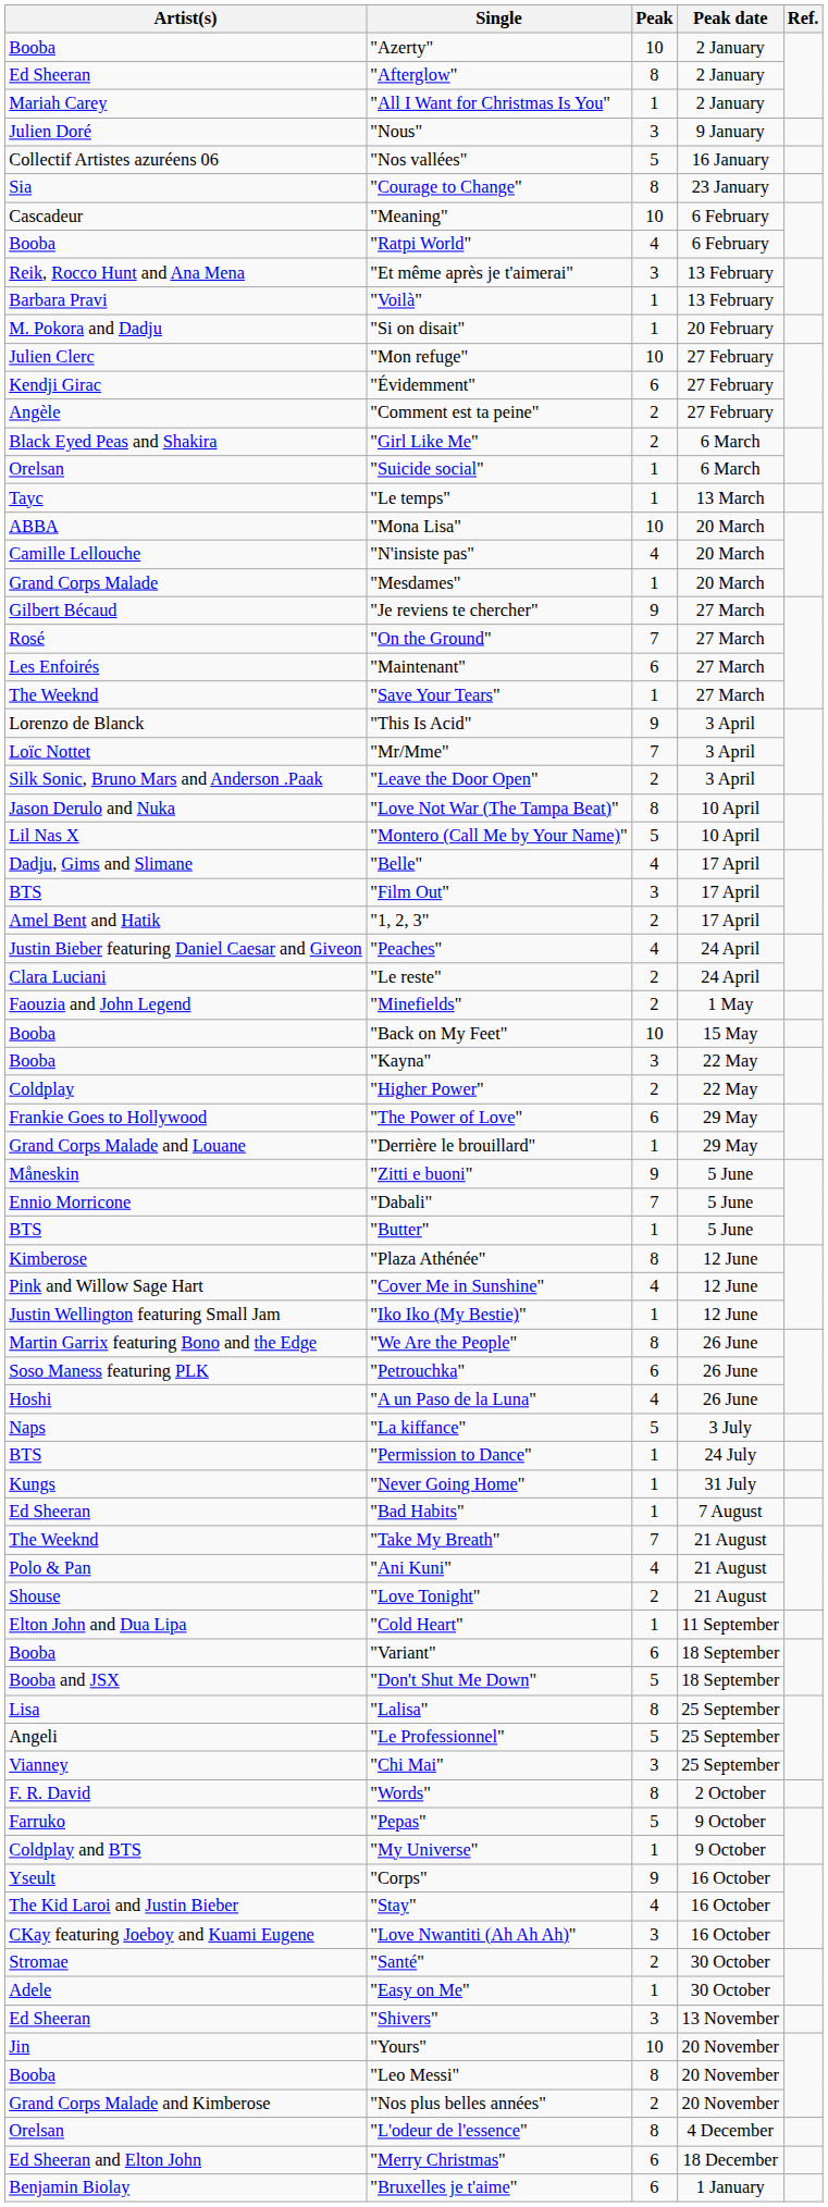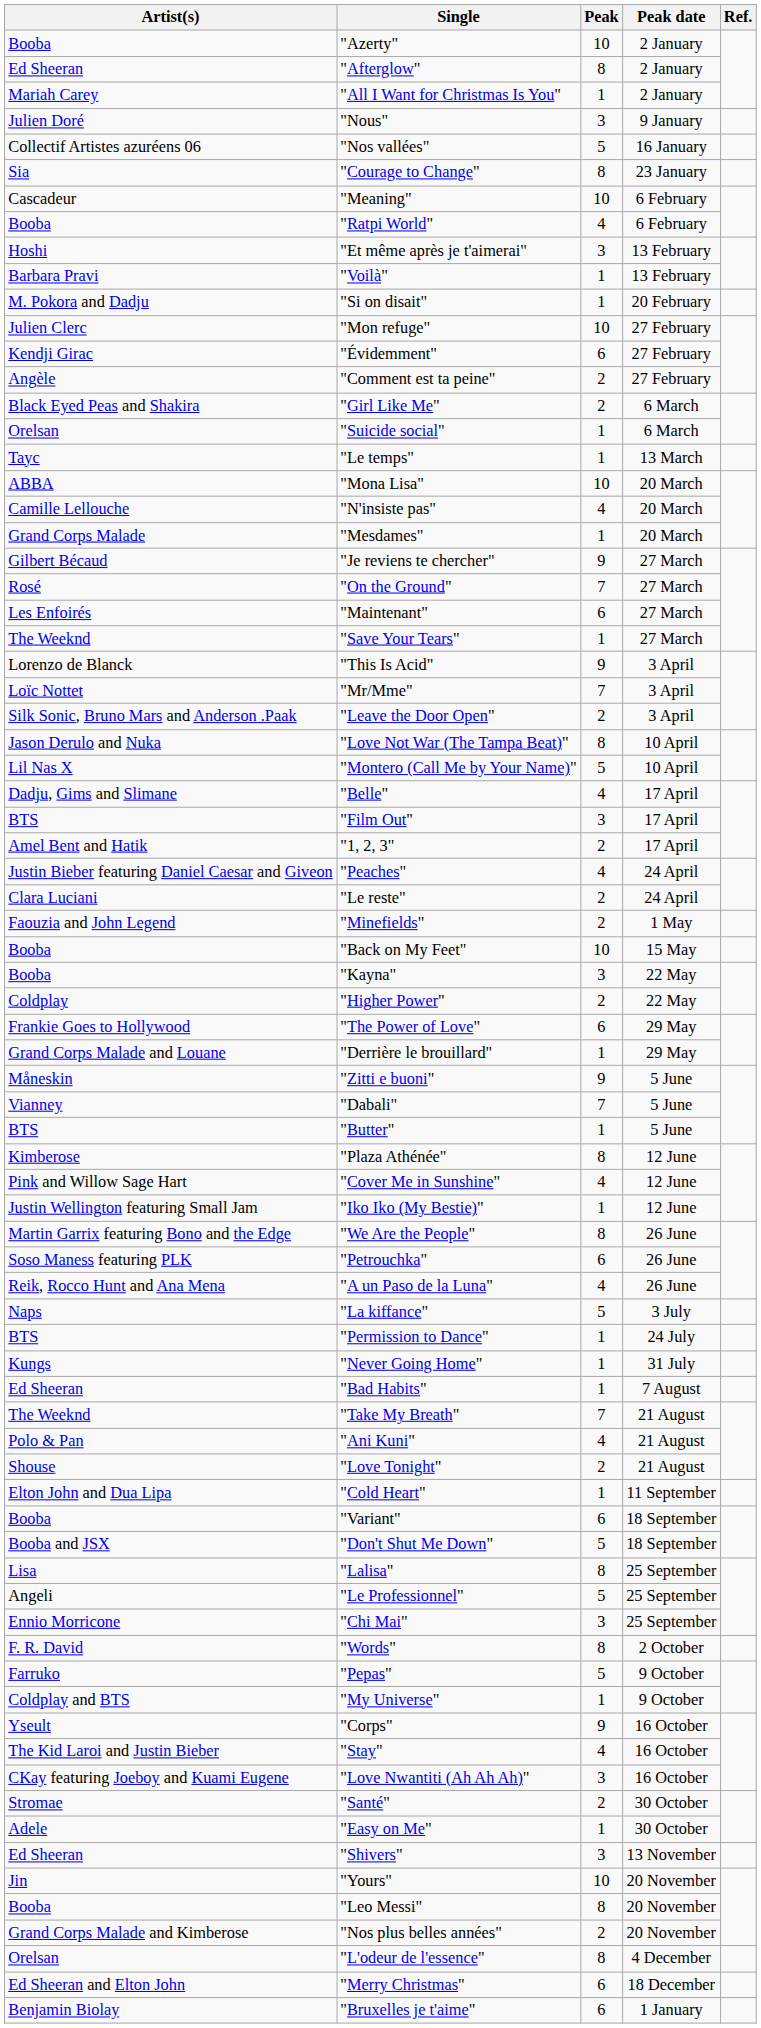"Et même après je t'aimerai" | Artist(s): Reik, Rocco Hunt and Ana Mena -> Hoshi
"Dabali" | Artist(s): Ennio Morricone -> Vianney
"A un Paso de la Luna" | Artist(s): Hoshi -> Reik, Rocco Hunt and Ana Mena
"Chi Mai" | Artist(s): Vianney -> Ennio Morricone
